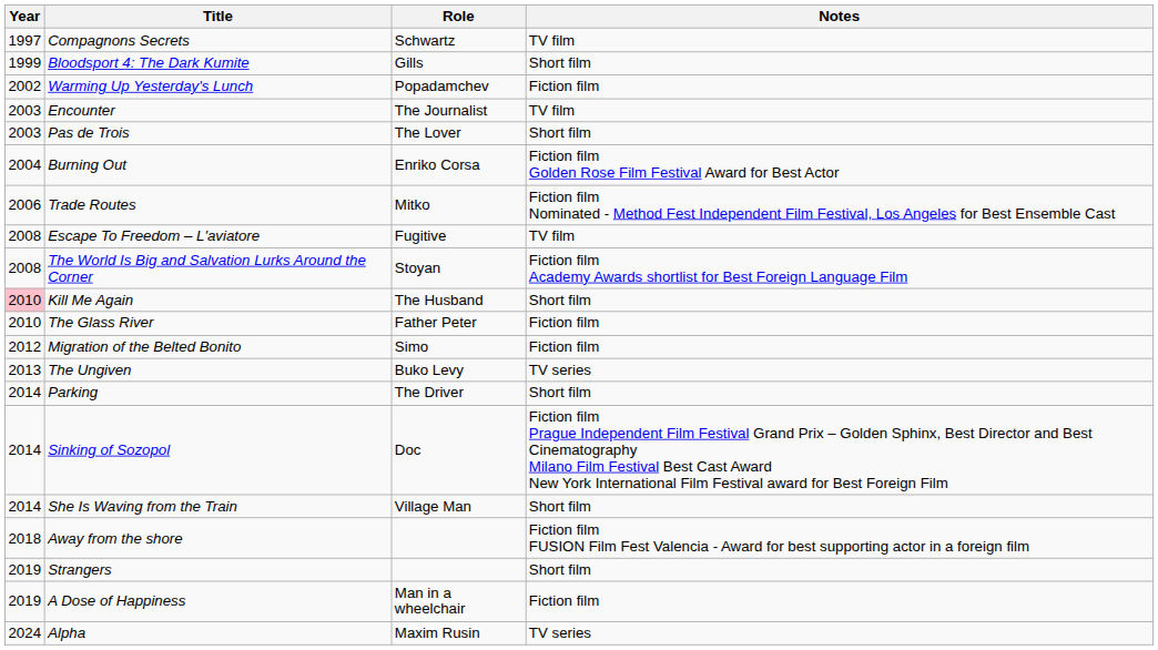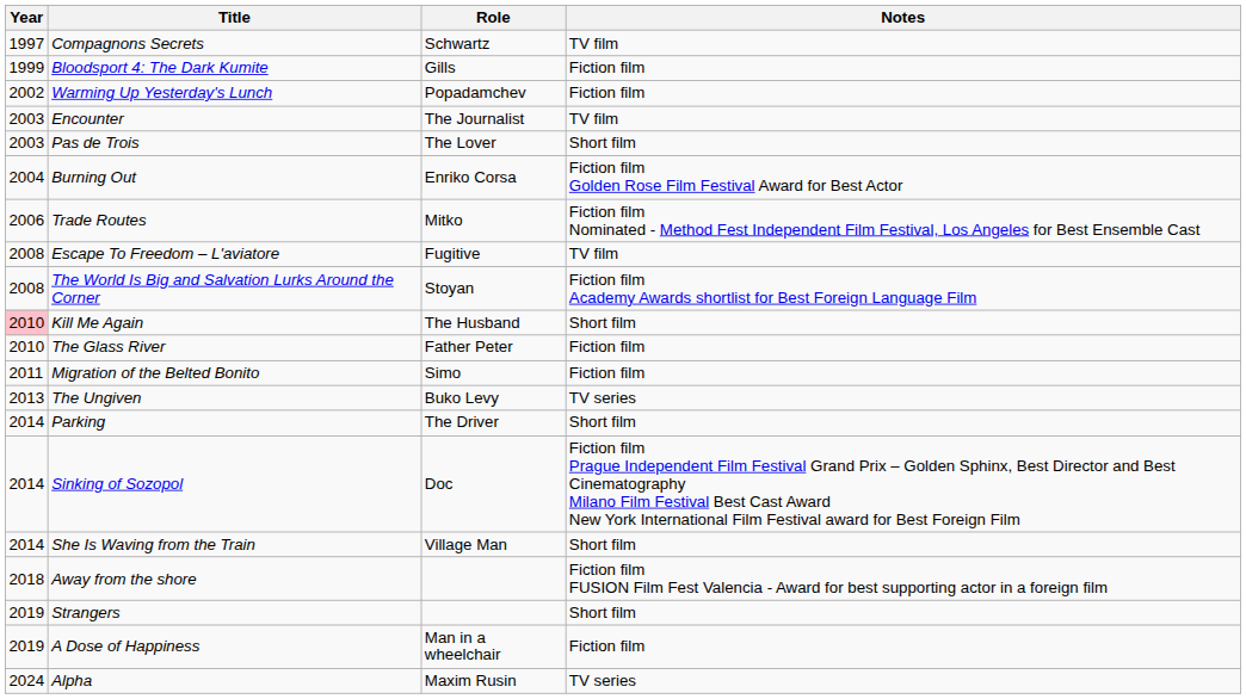Bloodsport 4: The Dark Kumite | Notes: Short film -> Fiction film
Migration of the Belted Bonito | Year: 2012 -> 2011
